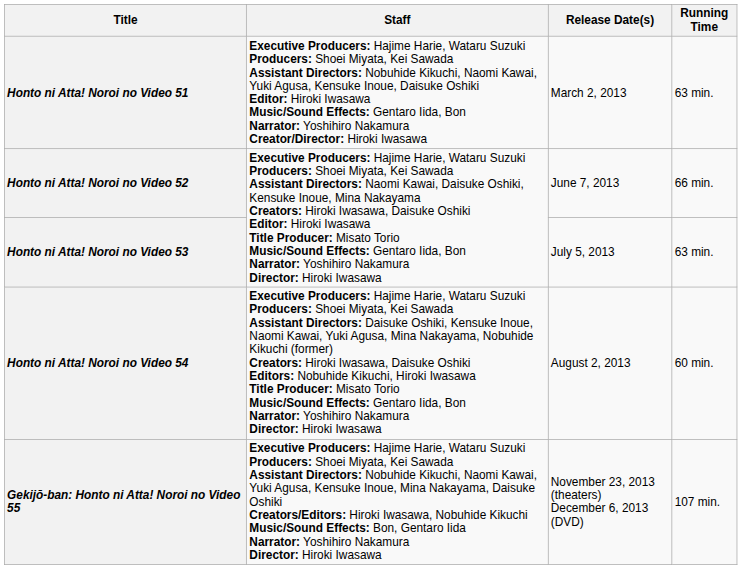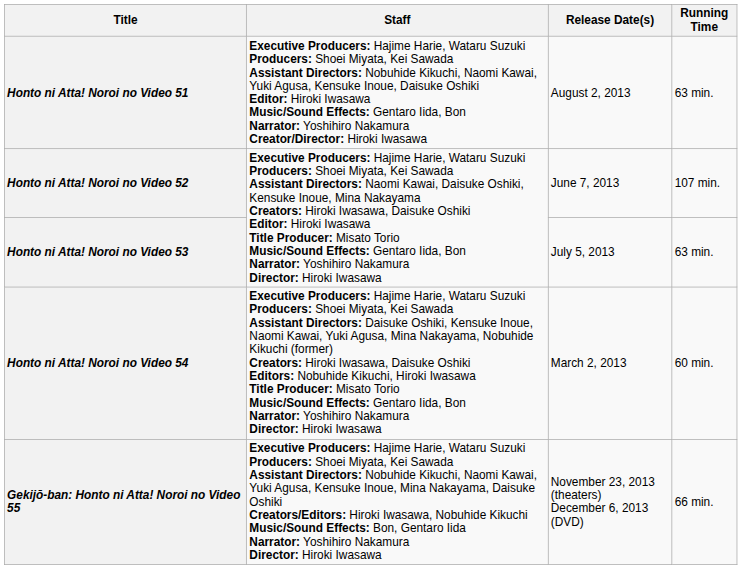Honto ni Atta! Noroi no Video 51 | Release Date(s): March 2, 2013 -> August 2, 2013
Honto ni Atta! Noroi no Video 52 | Running Time: 66 min. -> 107 min.
Honto ni Atta! Noroi no Video 54 | Release Date(s): August 2, 2013 -> March 2, 2013
Gekijō-ban: Honto ni Atta! Noroi no Video 55 | Running Time: 107 min. -> 66 min.
